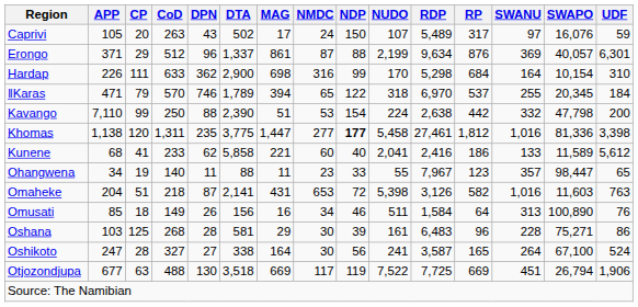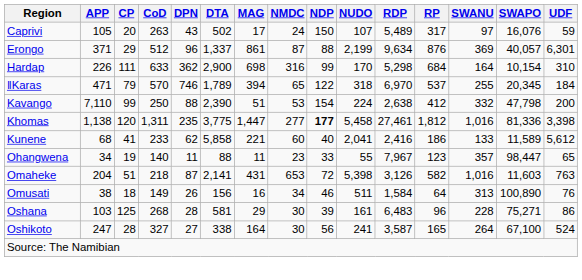Kavango | RP: 442 -> 412
Omusati | APP: 85 -> 38
- row: Otjozondjupa | 677 | 63 | 488 | 130 | 3,518 | 669 | 117 | 119 | 7,522 | 7,725 | 669 | 451 | 26,794 | 1,906
